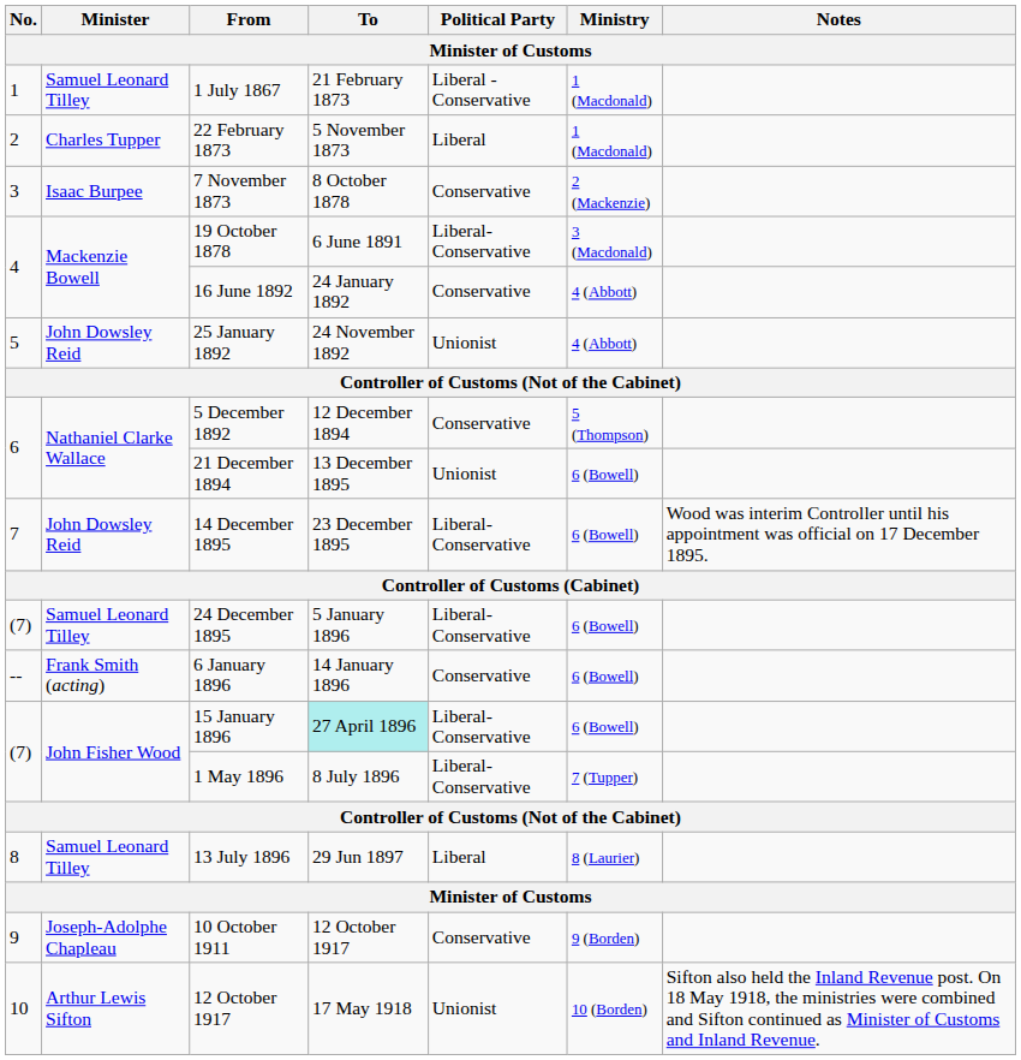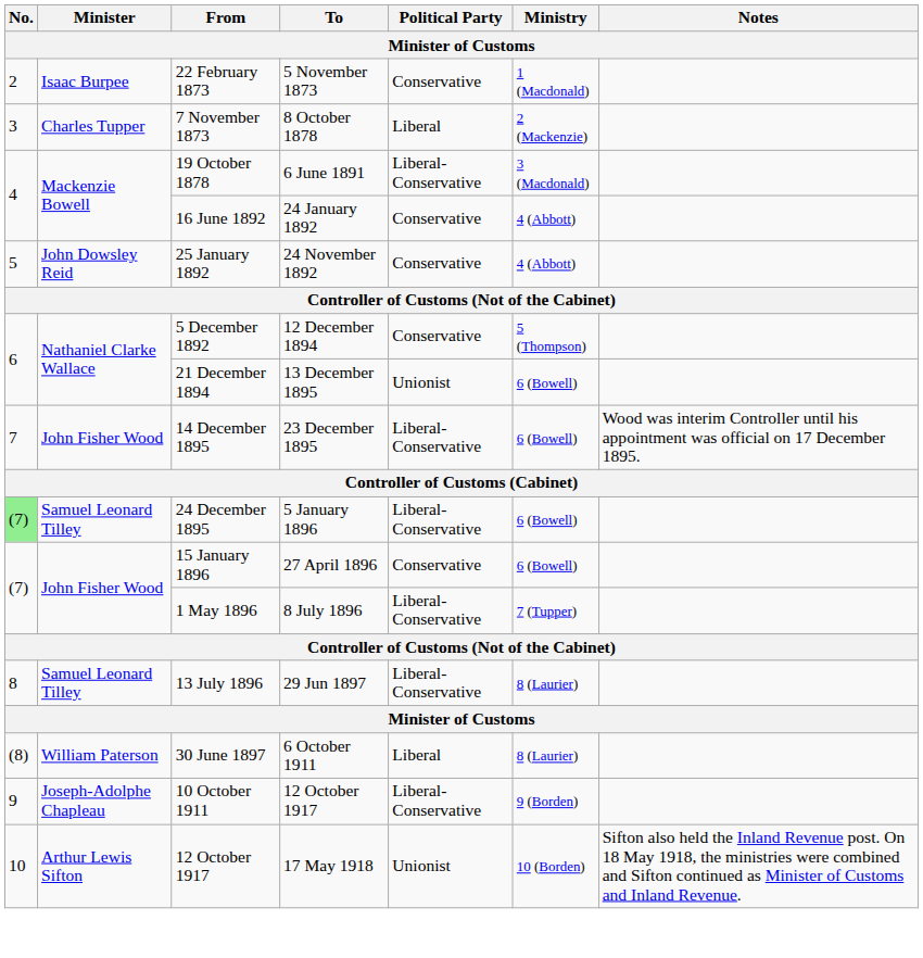- row: 1 | Samuel Leonard Tilley | 1 July 1867 | 21 February 1873 | Liberal -Conservative | 1 (Macdonald)
22 February 1873 | Minister: Charles Tupper -> Isaac Burpee
22 February 1873 | Political Party: Liberal -> Conservative
7 November 1873 | Minister: Isaac Burpee -> Charles Tupper
7 November 1873 | Political Party: Conservative -> Liberal
25 January 1892 | Political Party: Unionist -> Conservative
14 December 1895 | Minister: John Dowsley Reid -> John Fisher Wood
24 December 1895 | No.: no background -> lightgreen background
- row: -- | Frank Smith (acting) | 6 January 1896 | 14 January 1896 | Conservative | 6 (Bowell)
15 January 1896 | To: paleturquoise background -> no background
15 January 1896 | Political Party: Liberal-Conservative -> Conservative
13 July 1896 | Political Party: Liberal -> Liberal-Conservative
+ row: (8) | William Paterson | 30 June 1897 | 6 October 1911 | Liberal | 8 (Laurier)
10 October 1911 | Political Party: Conservative -> Liberal-Conservative
